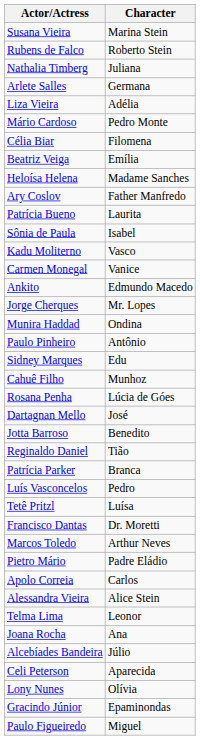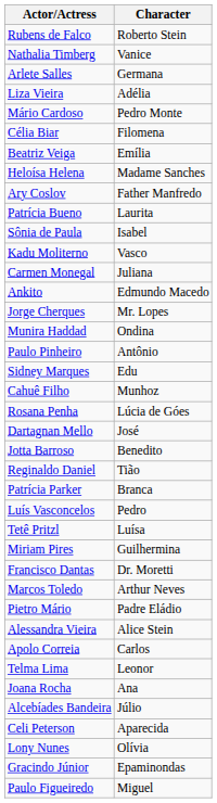- row: Susana Vieira | Marina Stein
Nathalia Timberg | Character: Juliana -> Vanice
Carmen Monegal | Character: Vanice -> Juliana
+ row: Miriam Pires | Guilhermina
rows swapped: Apolo Correia <-> Alessandra Vieira
